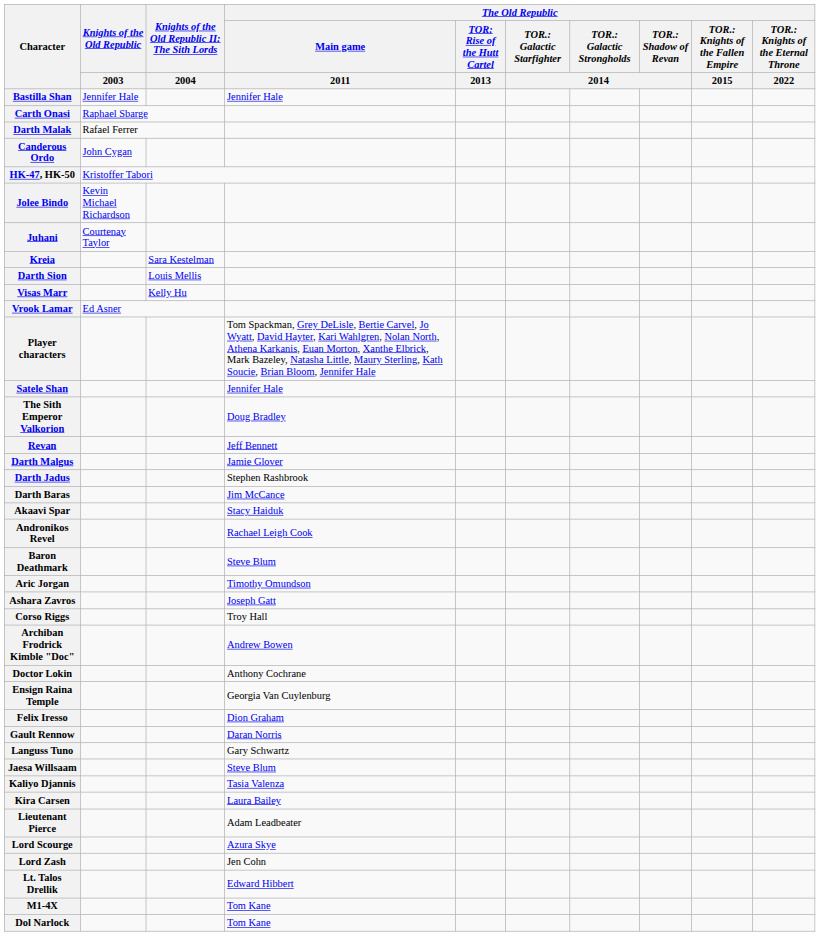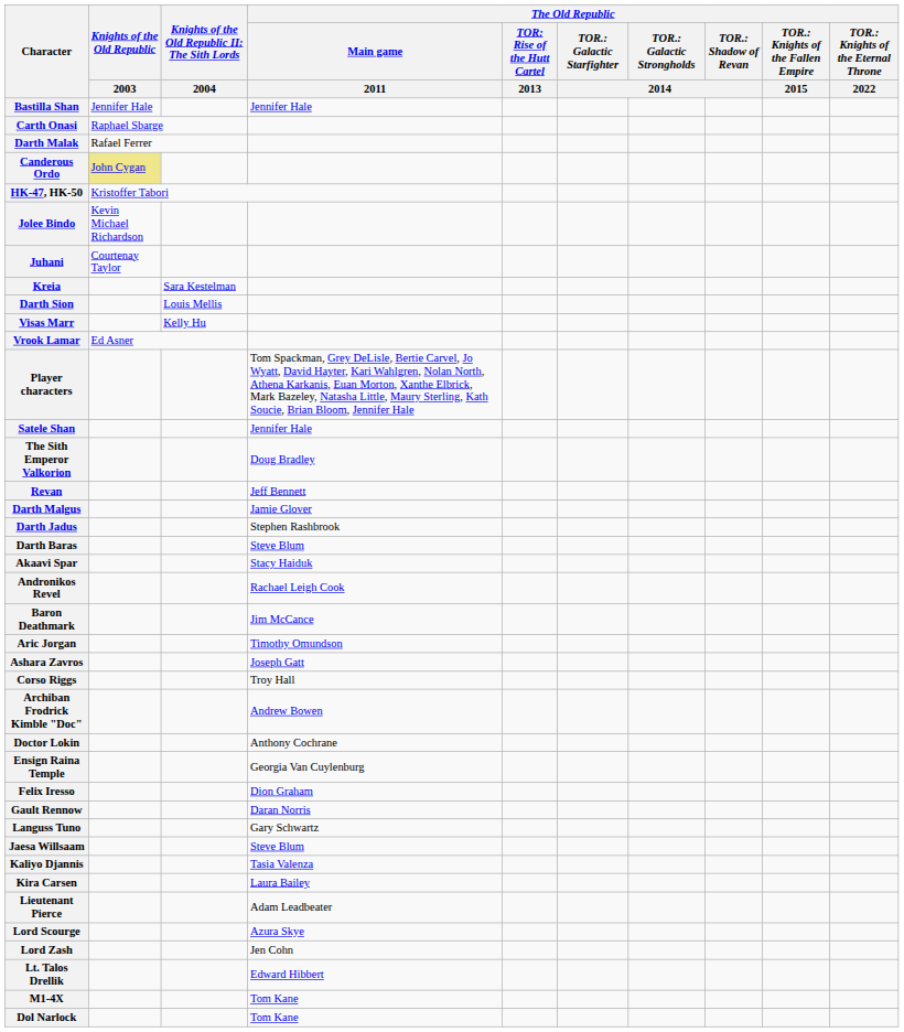Canderous Ordo | Knights of the Old Republic / 2003: no background -> khaki background
Darth Baras | The Old Republic / Main game / 2011: Jim McCance -> Steve Blum
Baron Deathmark | The Old Republic / Main game / 2011: Steve Blum -> Jim McCance
